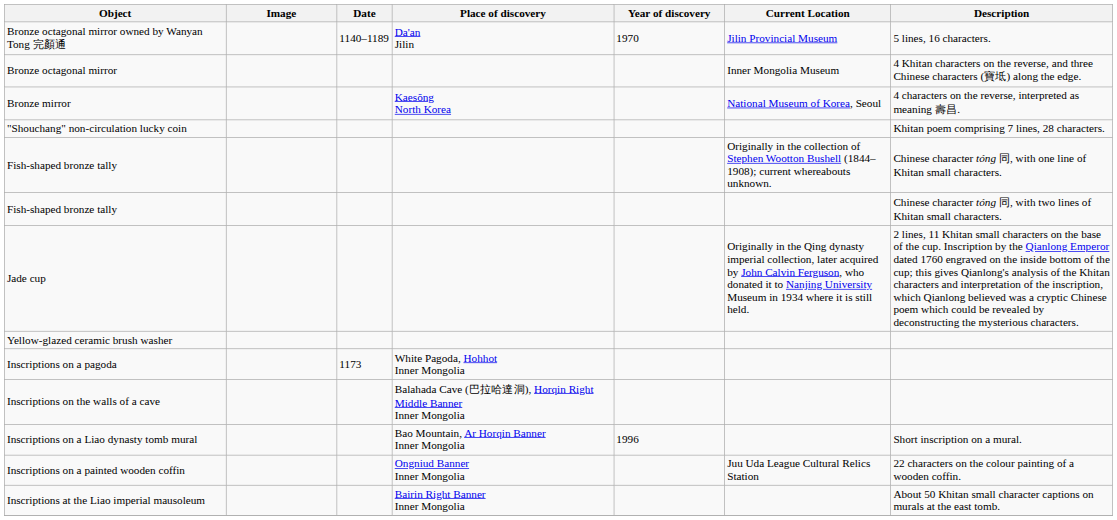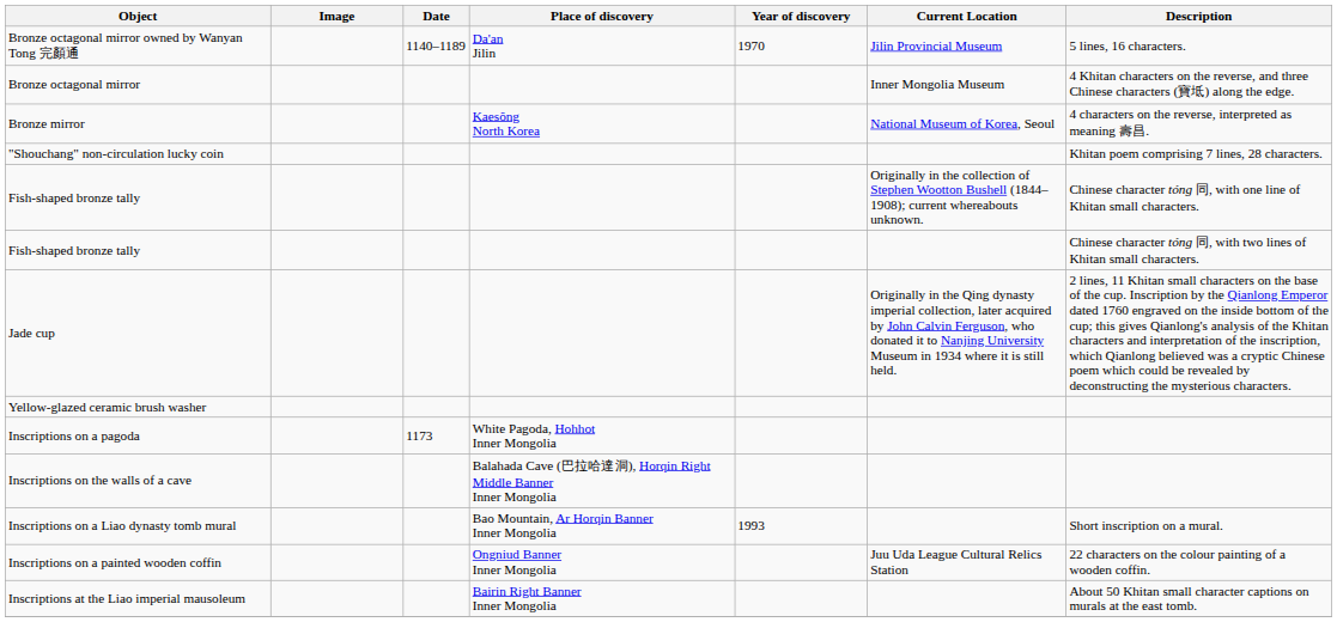Inscriptions on a Liao dynasty tomb mural | Year of discovery: 1996 -> 1993
